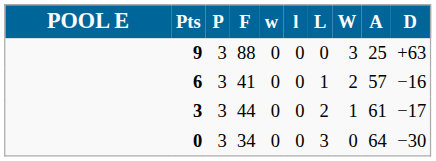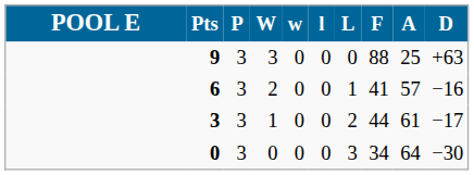columns swapped: W <-> F
